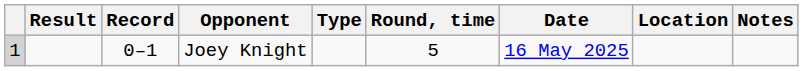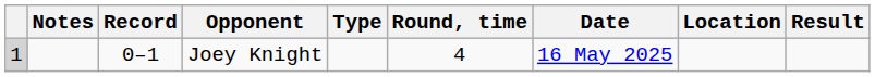columns swapped: Result <-> Notes
Joey Knight | Round, time: 5 -> 4
